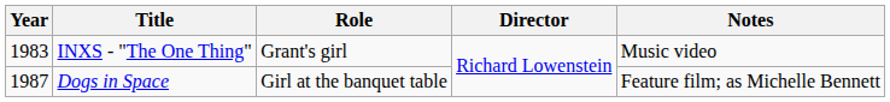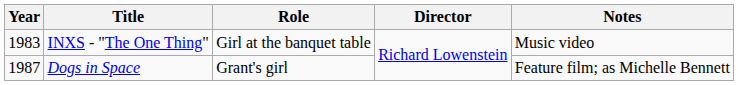INXS - "The One Thing" | Role: Grant's girl -> Girl at the banquet table
Dogs in Space | Role: Girl at the banquet table -> Grant's girl
